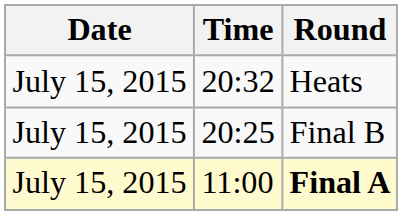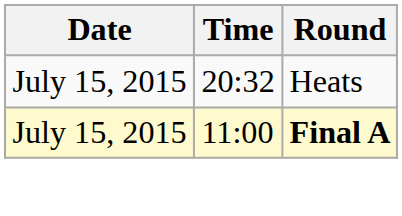- row: July 15, 2015 | 20:25 | Final B
